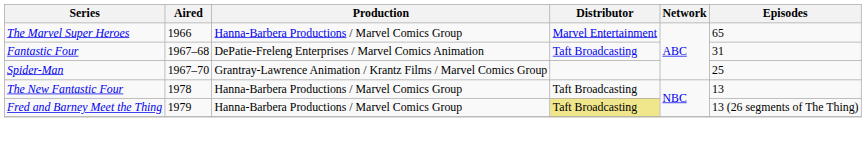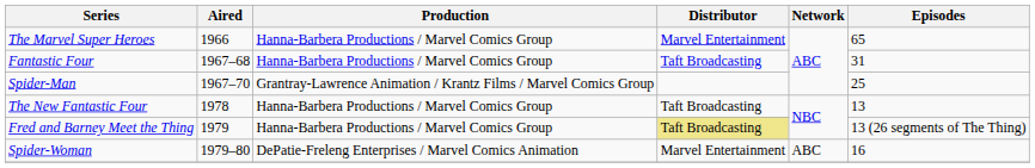Fantastic Four | Production: DePatie-Freleng Enterprises / Marvel Comics Animation -> Hanna-Barbera Productions / Marvel Comics Group
+ row: Spider-Woman | 1979–80 | DePatie-Freleng Enterprises / Marvel Comics Animation | Marvel Entertainment | ABC | 16
